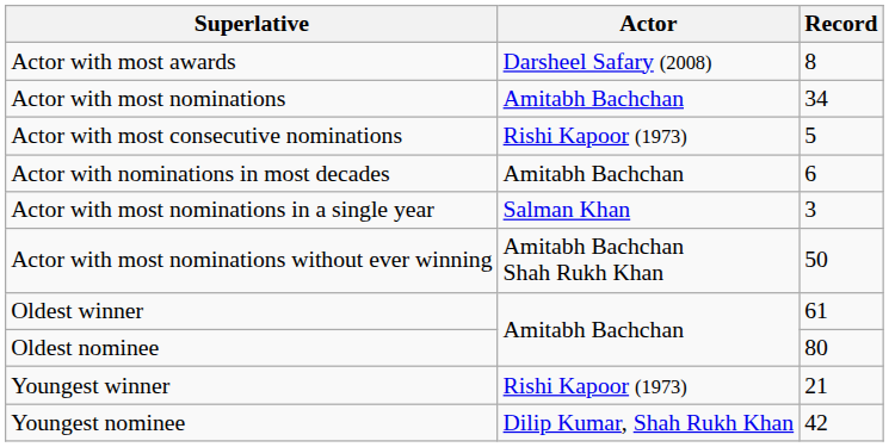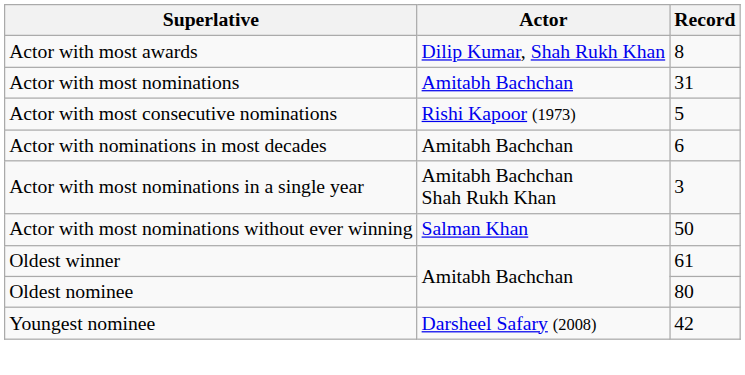Actor with most awards | Actor: Darsheel Safary (2008) -> Dilip Kumar, Shah Rukh Khan
Actor with most nominations | Record: 34 -> 31
Actor with most nominations in a single year | Actor: Salman Khan -> Amitabh Bachchan Shah Rukh Khan
Actor with most nominations without ever winning | Actor: Amitabh Bachchan Shah Rukh Khan -> Salman Khan
- row: Youngest winner | Rishi Kapoor (1973) | 21
Youngest nominee | Actor: Dilip Kumar, Shah Rukh Khan -> Darsheel Safary (2008)
